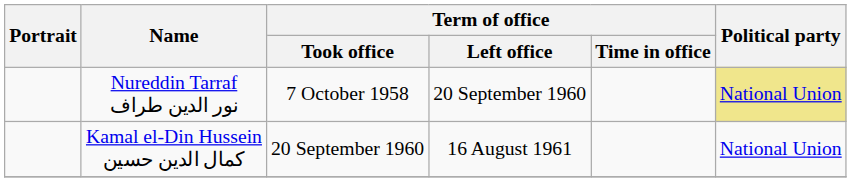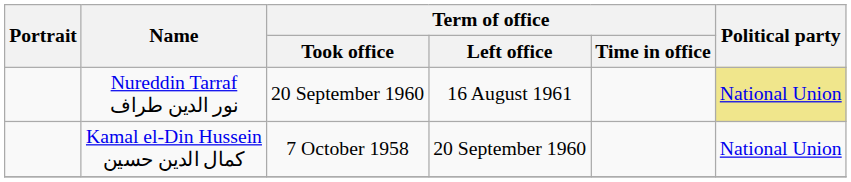Nureddin Tarraf نور الدين طراف | Term of office / Took office: 7 October 1958 -> 20 September 1960
Nureddin Tarraf نور الدين طراف | Term of office / Left office: 20 September 1960 -> 16 August 1961
Kamal el-Din Hussein كمال الدين حسين | Term of office / Took office: 20 September 1960 -> 7 October 1958
Kamal el-Din Hussein كمال الدين حسين | Term of office / Left office: 16 August 1961 -> 20 September 1960
